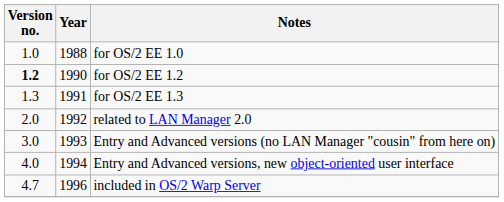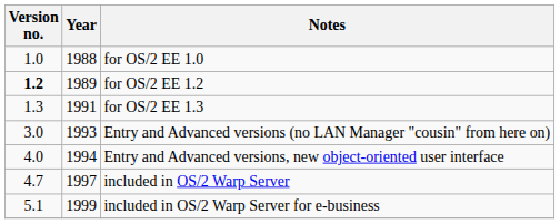for OS/2 EE 1.2 | Year: 1990 -> 1989
- row: 2.0 | 1992 | related to LAN Manager 2.0
included in OS/2 Warp Server | Year: 1996 -> 1997
+ row: 5.1 | 1999 | included in OS/2 Warp Server for e-business
